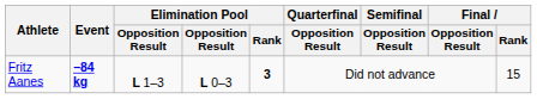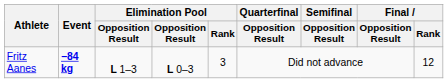Fritz Aanes | Elimination Pool / Rank: bold -> normal
Fritz Aanes | Final / Rank: 15 -> 12
